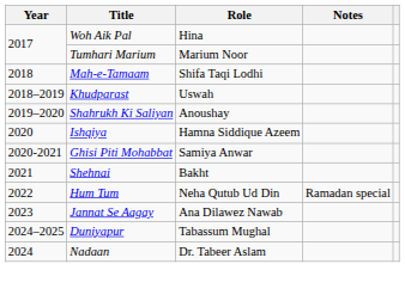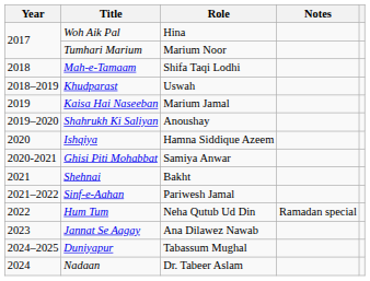+ row: 2019 | Kaisa Hai Naseeban | Marium Jamal
+ row: 2021–2022 | Sinf-e-Aahan | Pariwesh Jamal
